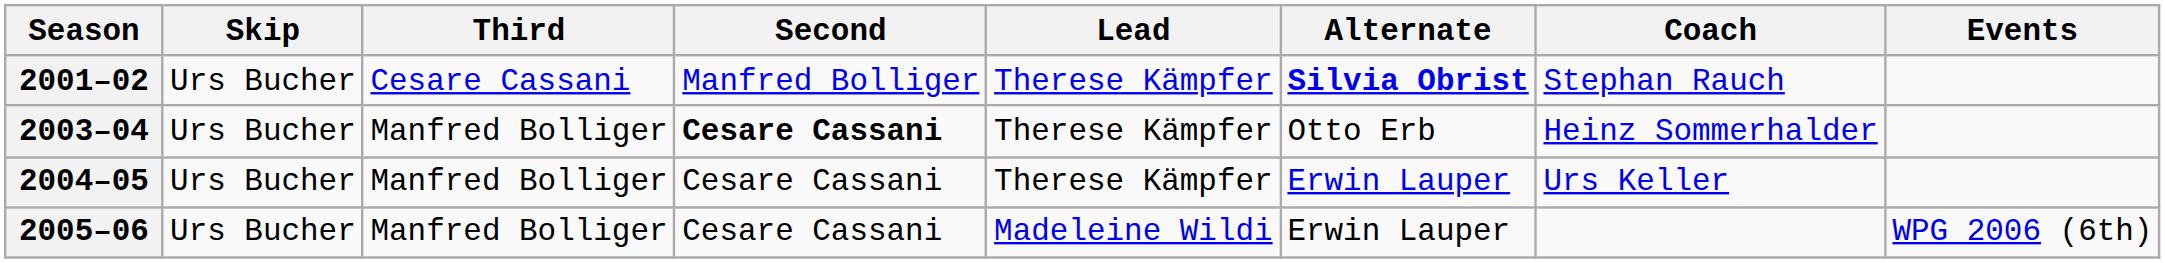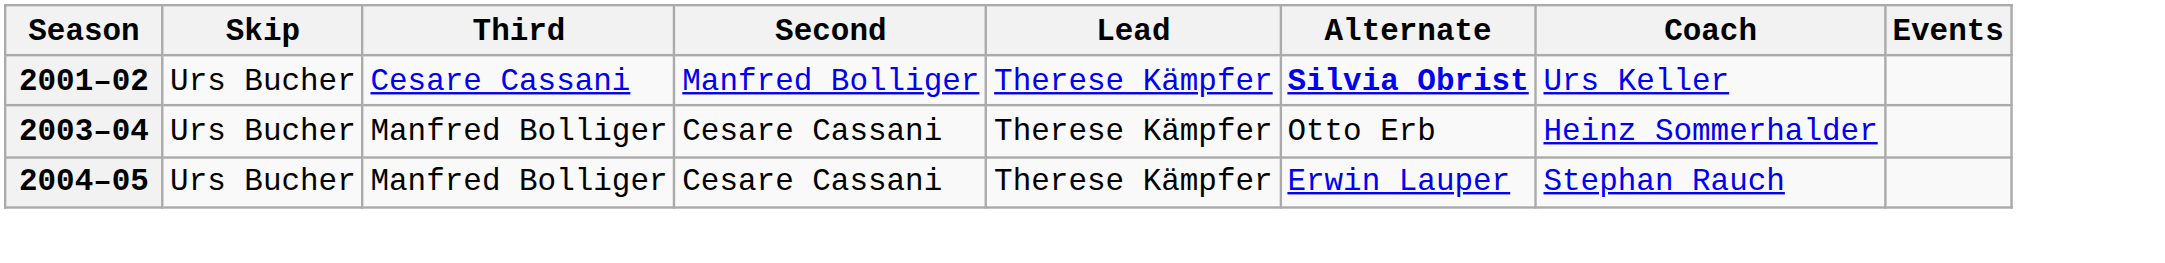2001–02 | Coach: Stephan Rauch -> Urs Keller
2003–04 | Second: bold -> normal
2004–05 | Coach: Urs Keller -> Stephan Rauch
- row: 2005–06 | Urs Bucher | Manfred Bolliger | Cesare Cassani | Madeleine Wildi | Erwin Lauper | WPG 2006 (6th)
